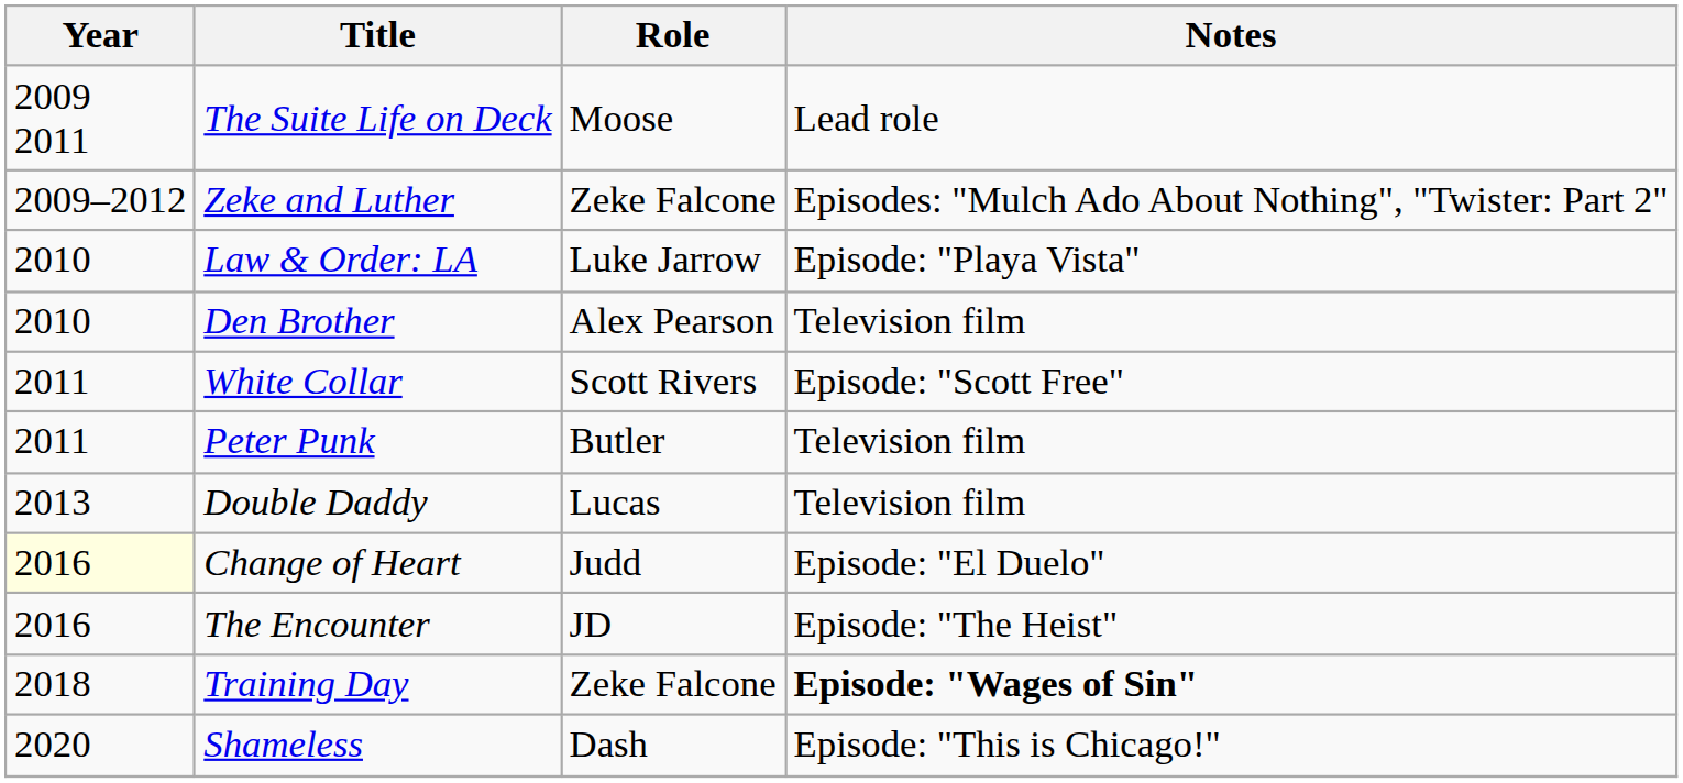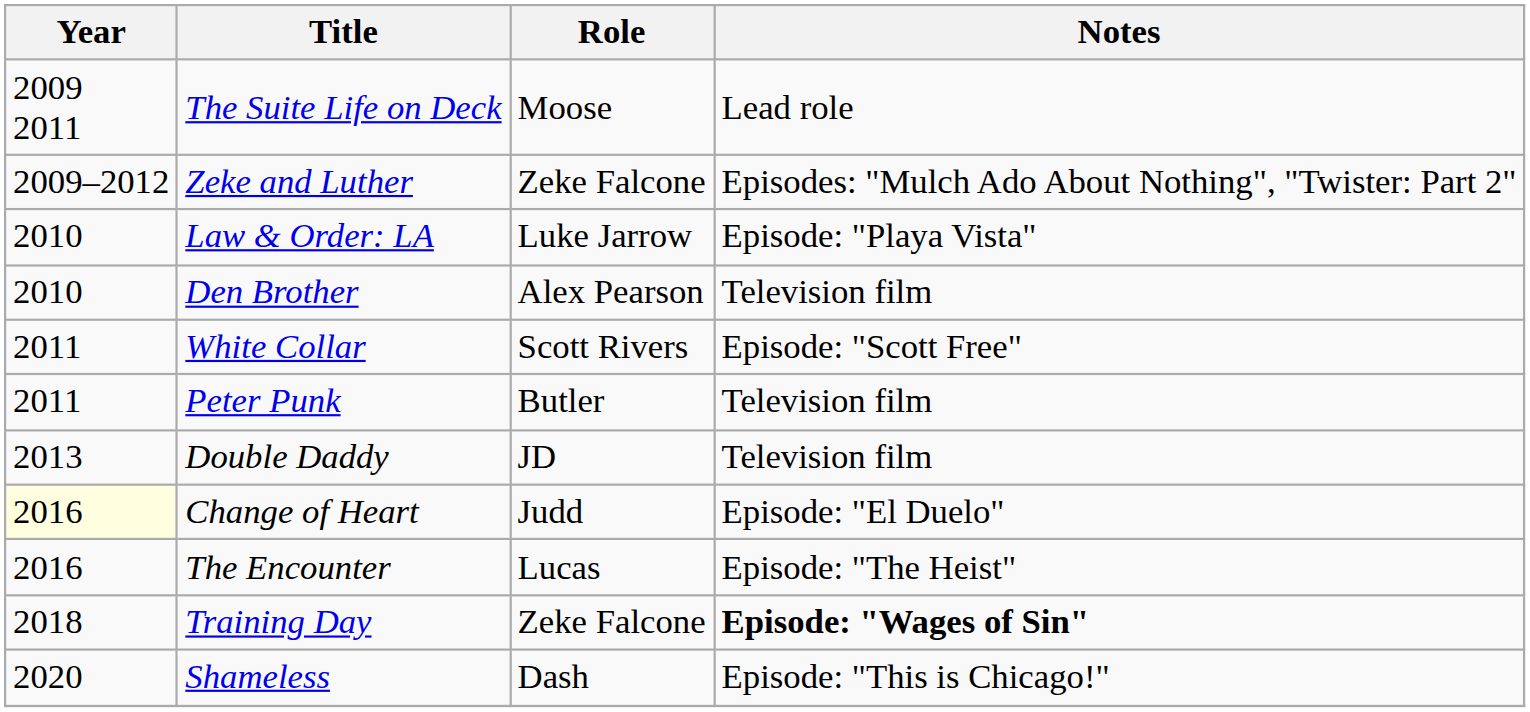Double Daddy | Role: Lucas -> JD
The Encounter | Role: JD -> Lucas
